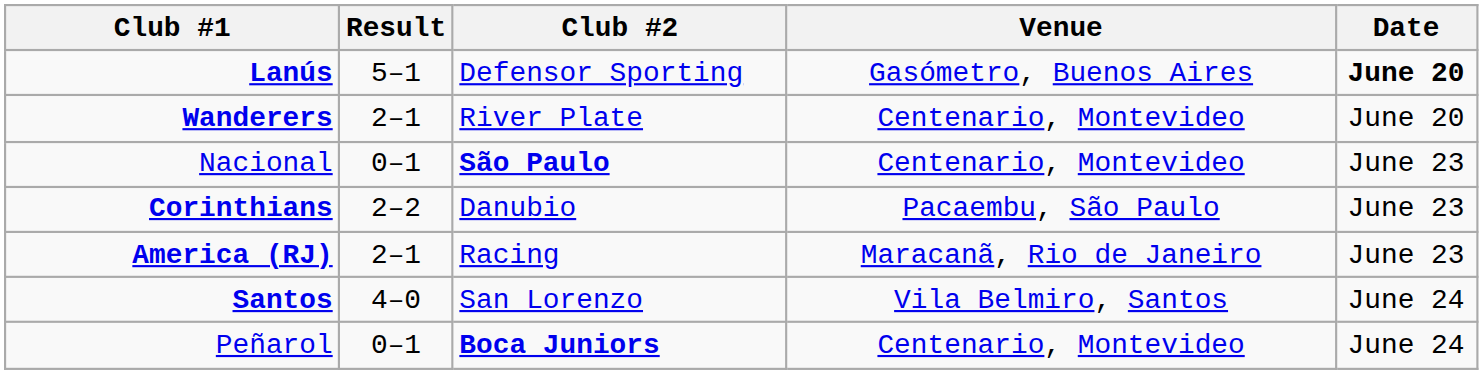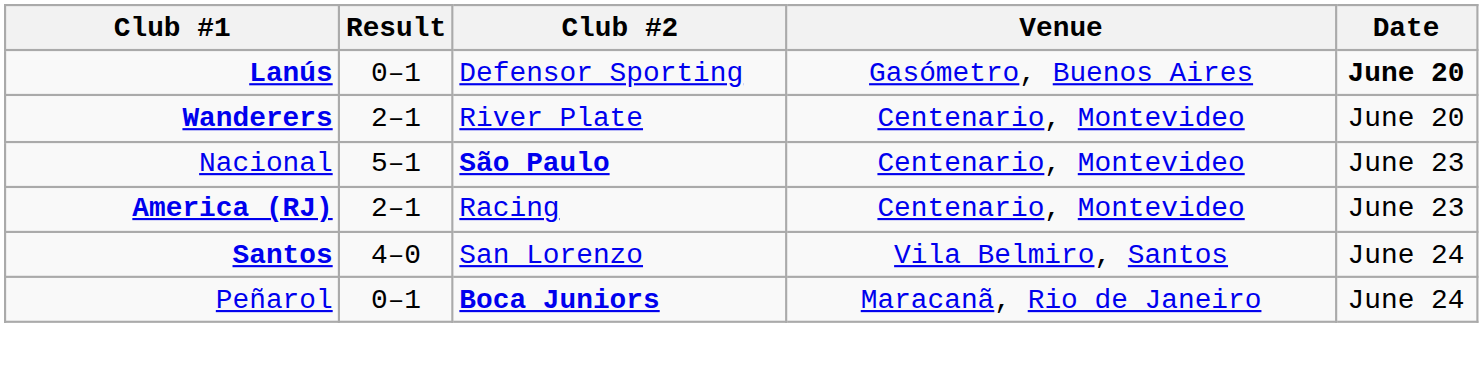Lanús | Result: 5–1 -> 0–1
Nacional | Result: 0–1 -> 5–1
- row: Corinthians | 2–2 | Danubio | Pacaembu, São Paulo | June 23
America (RJ) | Venue: Maracanã, Rio de Janeiro -> Centenario, Montevideo
Peñarol | Venue: Centenario, Montevideo -> Maracanã, Rio de Janeiro
